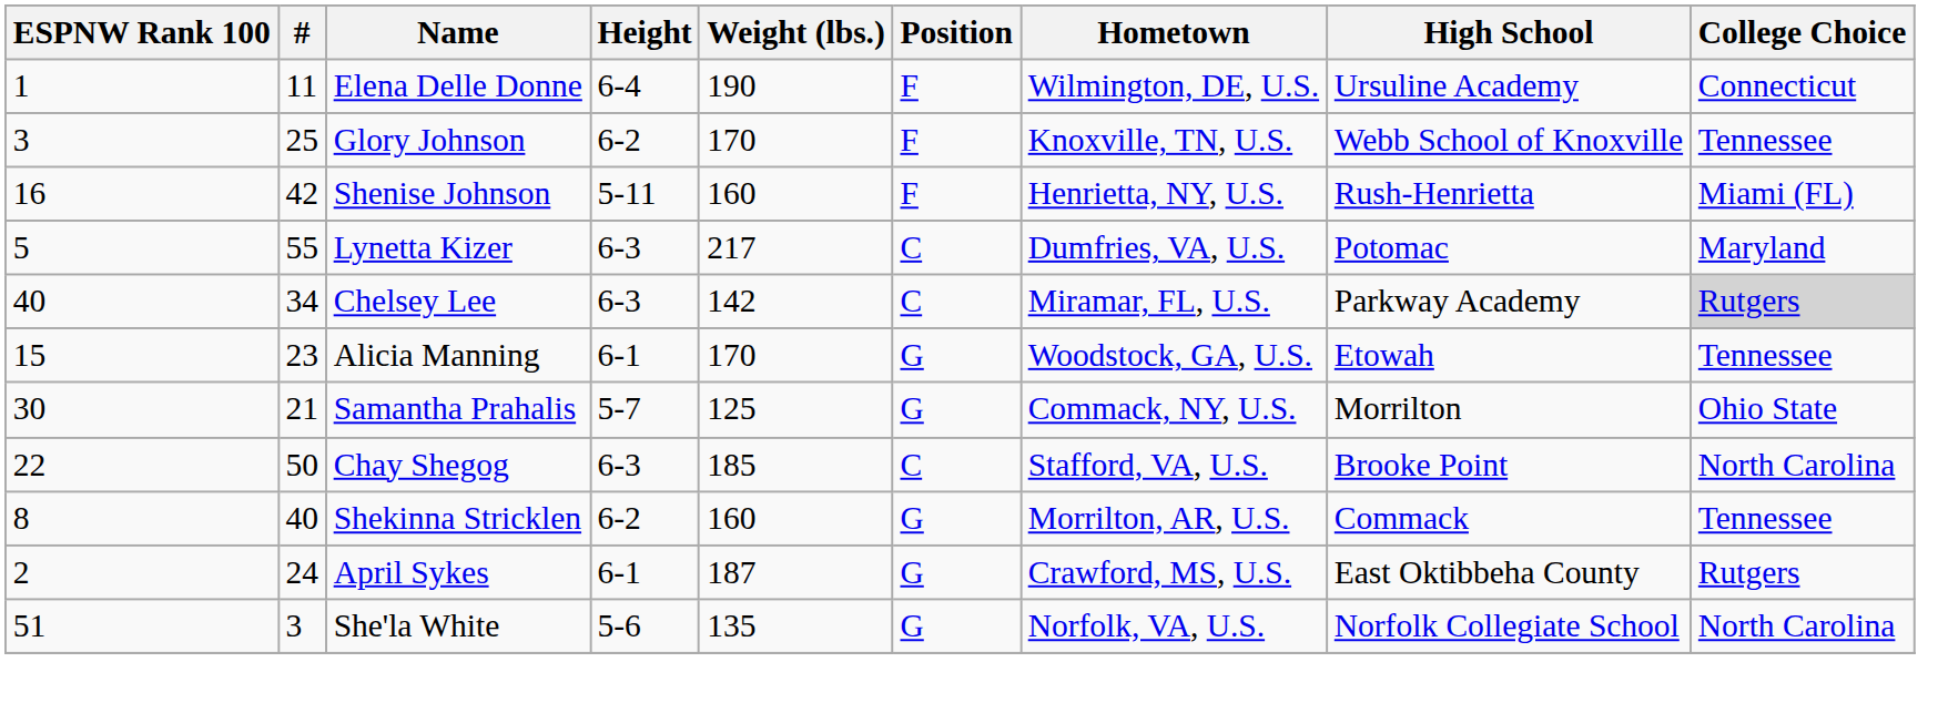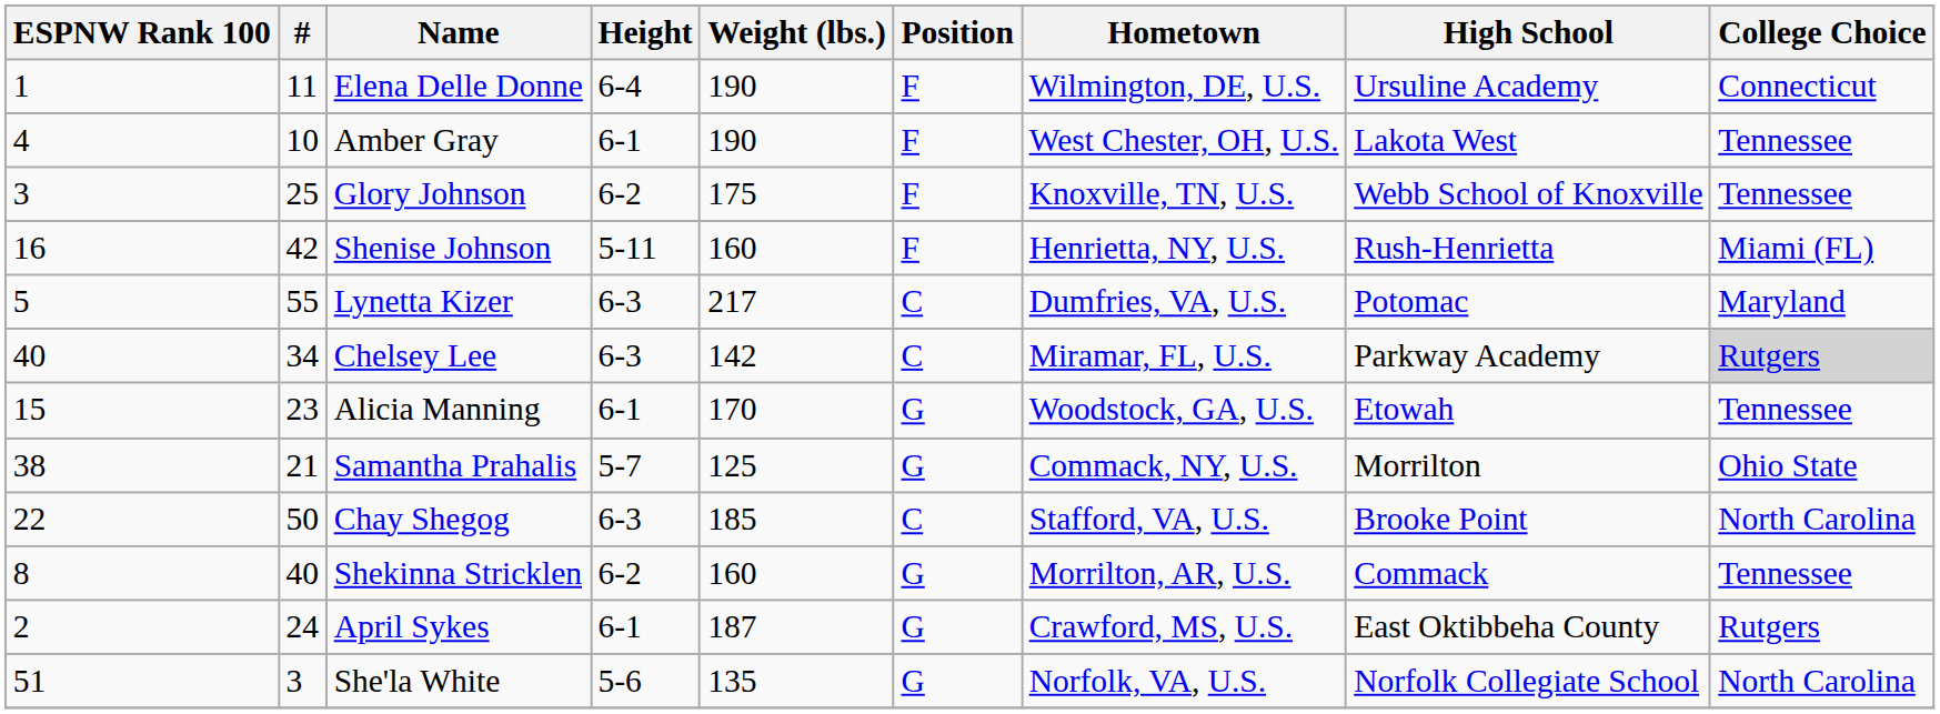+ row: 4 | 10 | Amber Gray | 6-1 | 190 | F | West Chester, OH, U.S. | Lakota West | Tennessee
Glory Johnson | Weight (lbs.): 170 -> 175
Samantha Prahalis | ESPNW Rank 100: 30 -> 38
